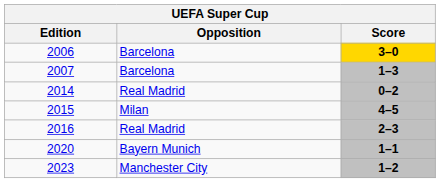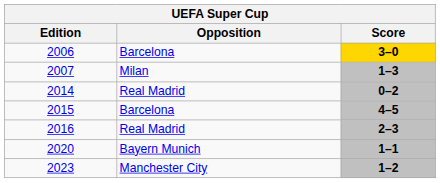2007 | Opposition: Barcelona -> Milan
2015 | Opposition: Milan -> Barcelona
